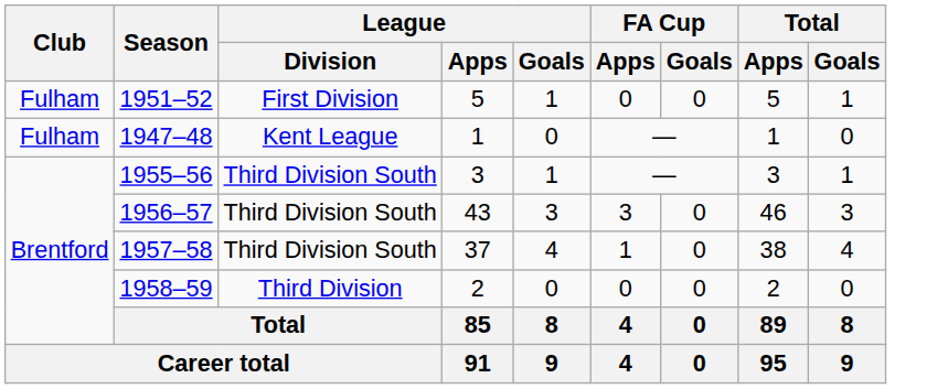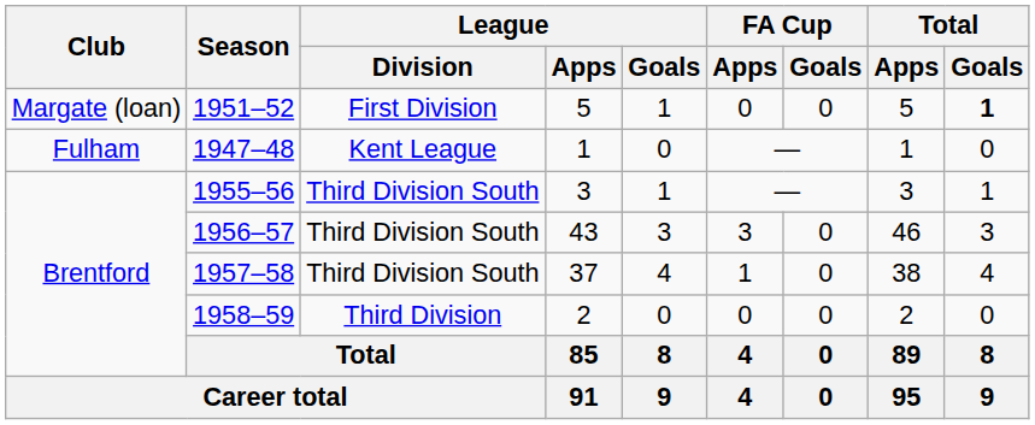1951–52 | Club: Fulham -> Margate (loan)
1951–52 | Total / Goals: normal -> bold
